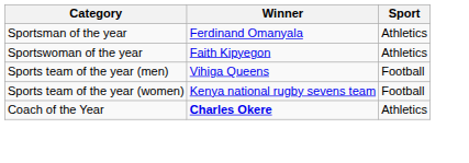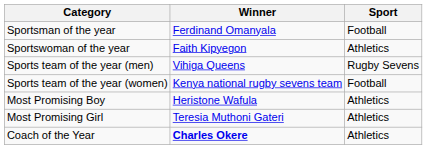Sportsman of the year | Sport: Athletics -> Football
Sports team of the year (men) | Sport: Football -> Rugby Sevens
+ row: Most Promising Boy | Heristone Wafula | Athletics
+ row: Most Promising Girl | Teresia Muthoni Gateri | Athletics
